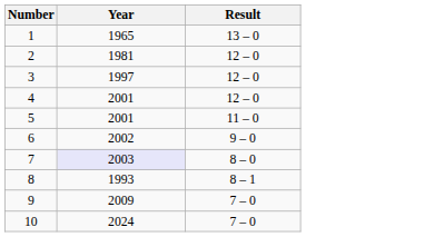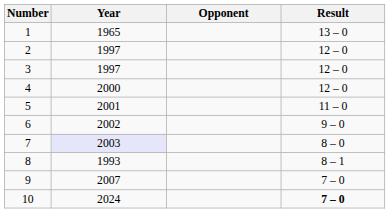+ column: Opponent
2 | Year: 1981 -> 1997
4 | Year: 2001 -> 2000
9 | Year: 2009 -> 2007
10 | Result: normal -> bold
